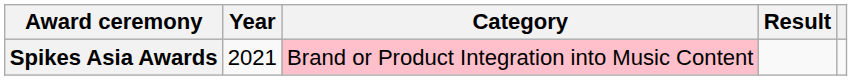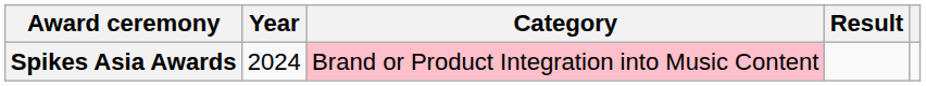Spikes Asia Awards | Year: 2021 -> 2024
